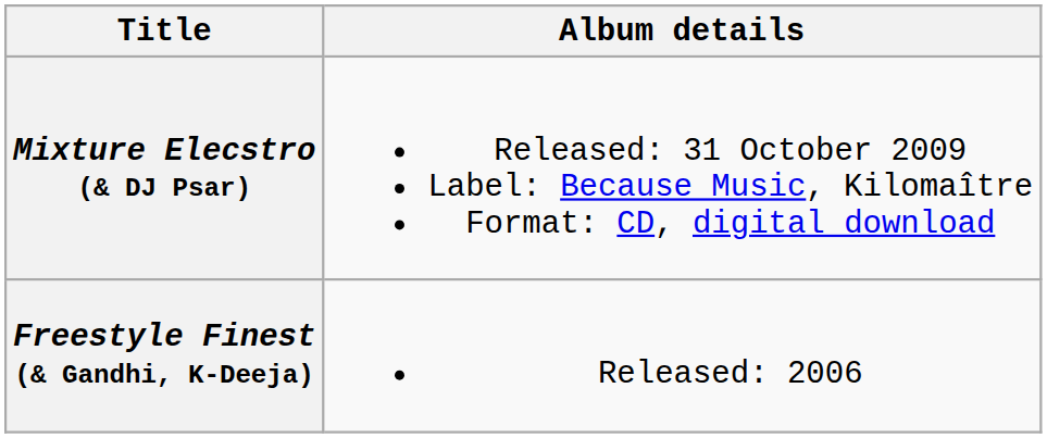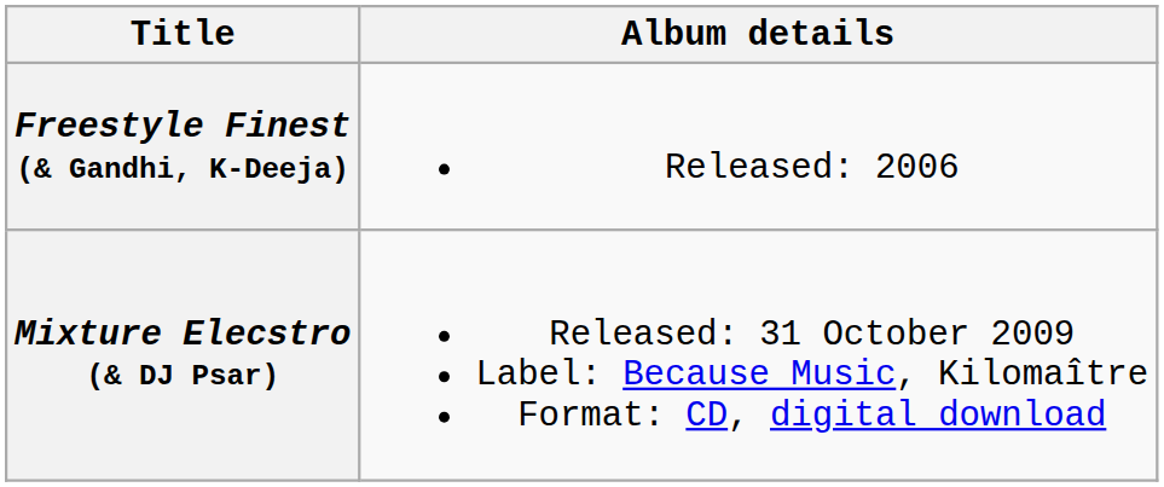rows swapped: Freestyle Finest (& Gandhi, K-Deeja) <-> Mixture Elecstro (& DJ Psar)
